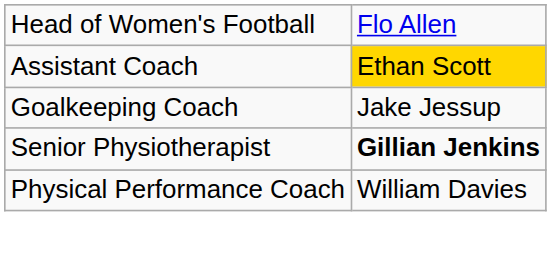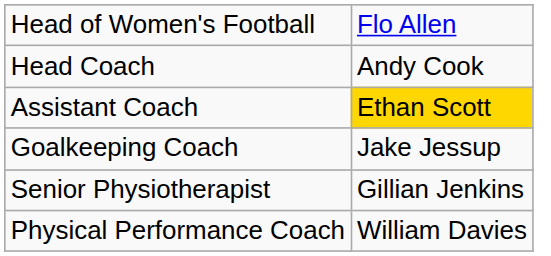+ row: Head Coach | Andy Cook
Senior Physiotherapist | column 2: bold -> normal
